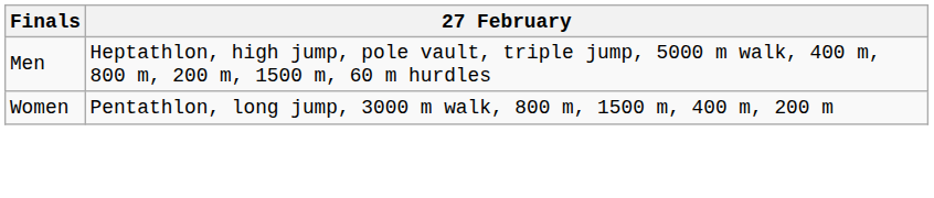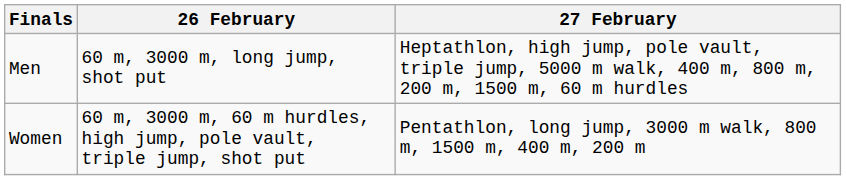+ column: 26 February | 60 m, 3000 m, long jump, shot put | 60 m, 3000 m, 60 m hurdles, high jump, pole vault, triple jump, shot put
